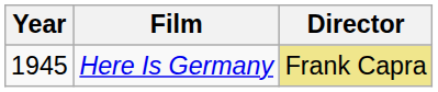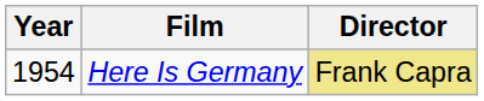Here Is Germany | Year: 1945 -> 1954
